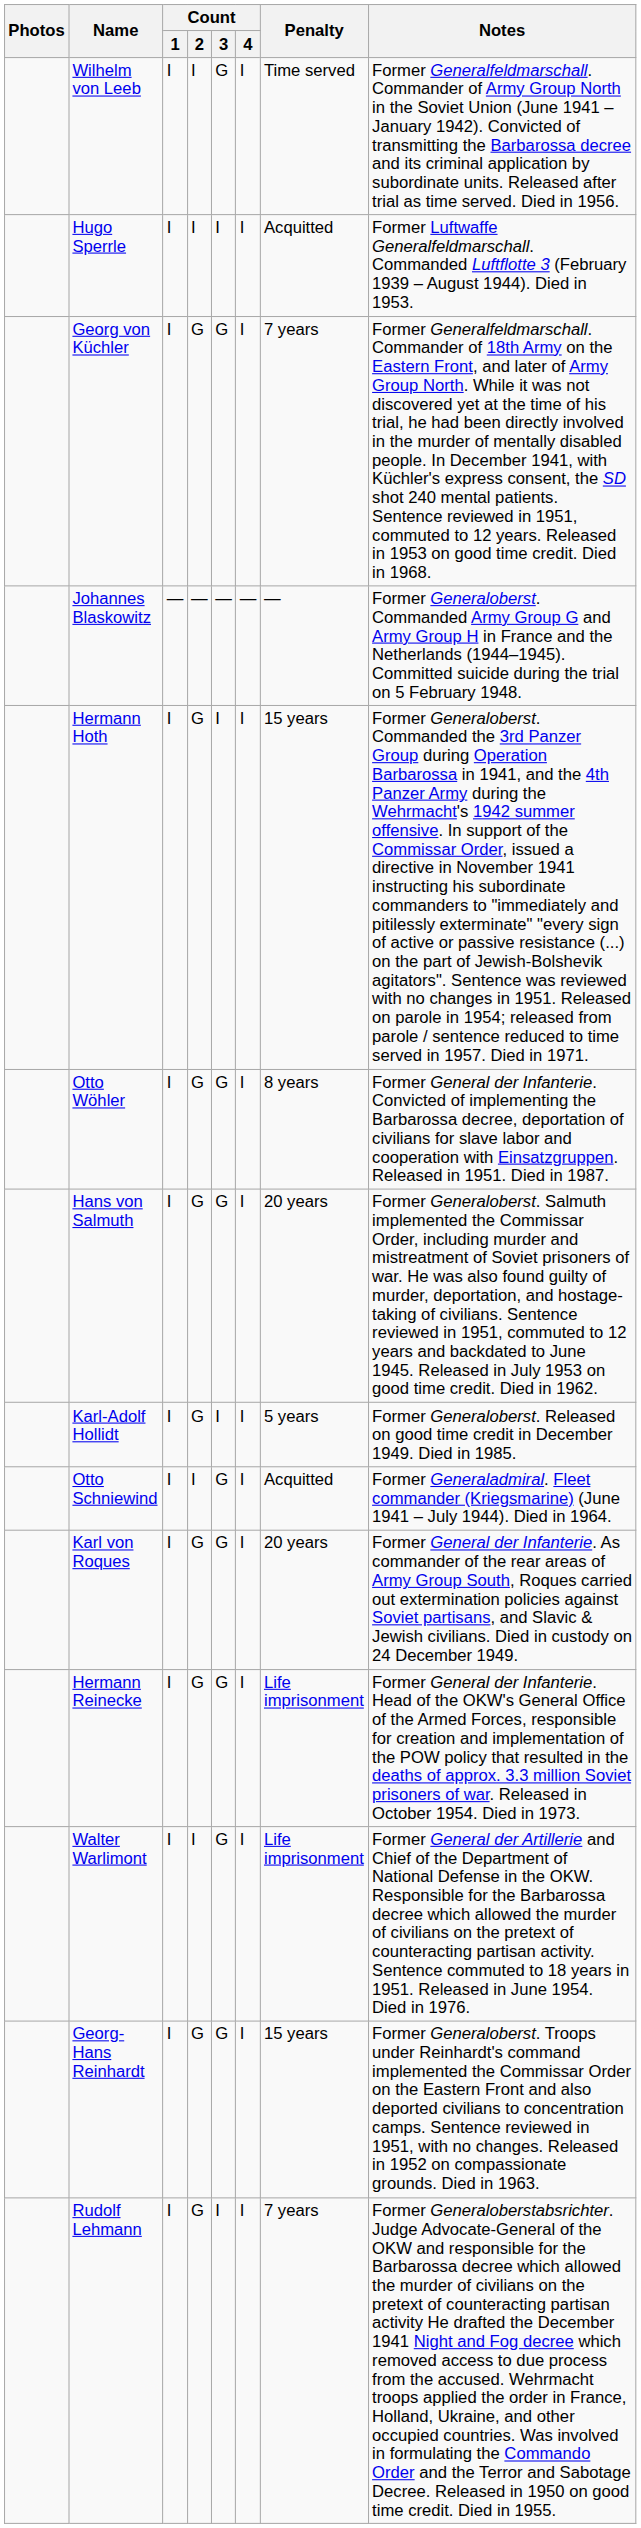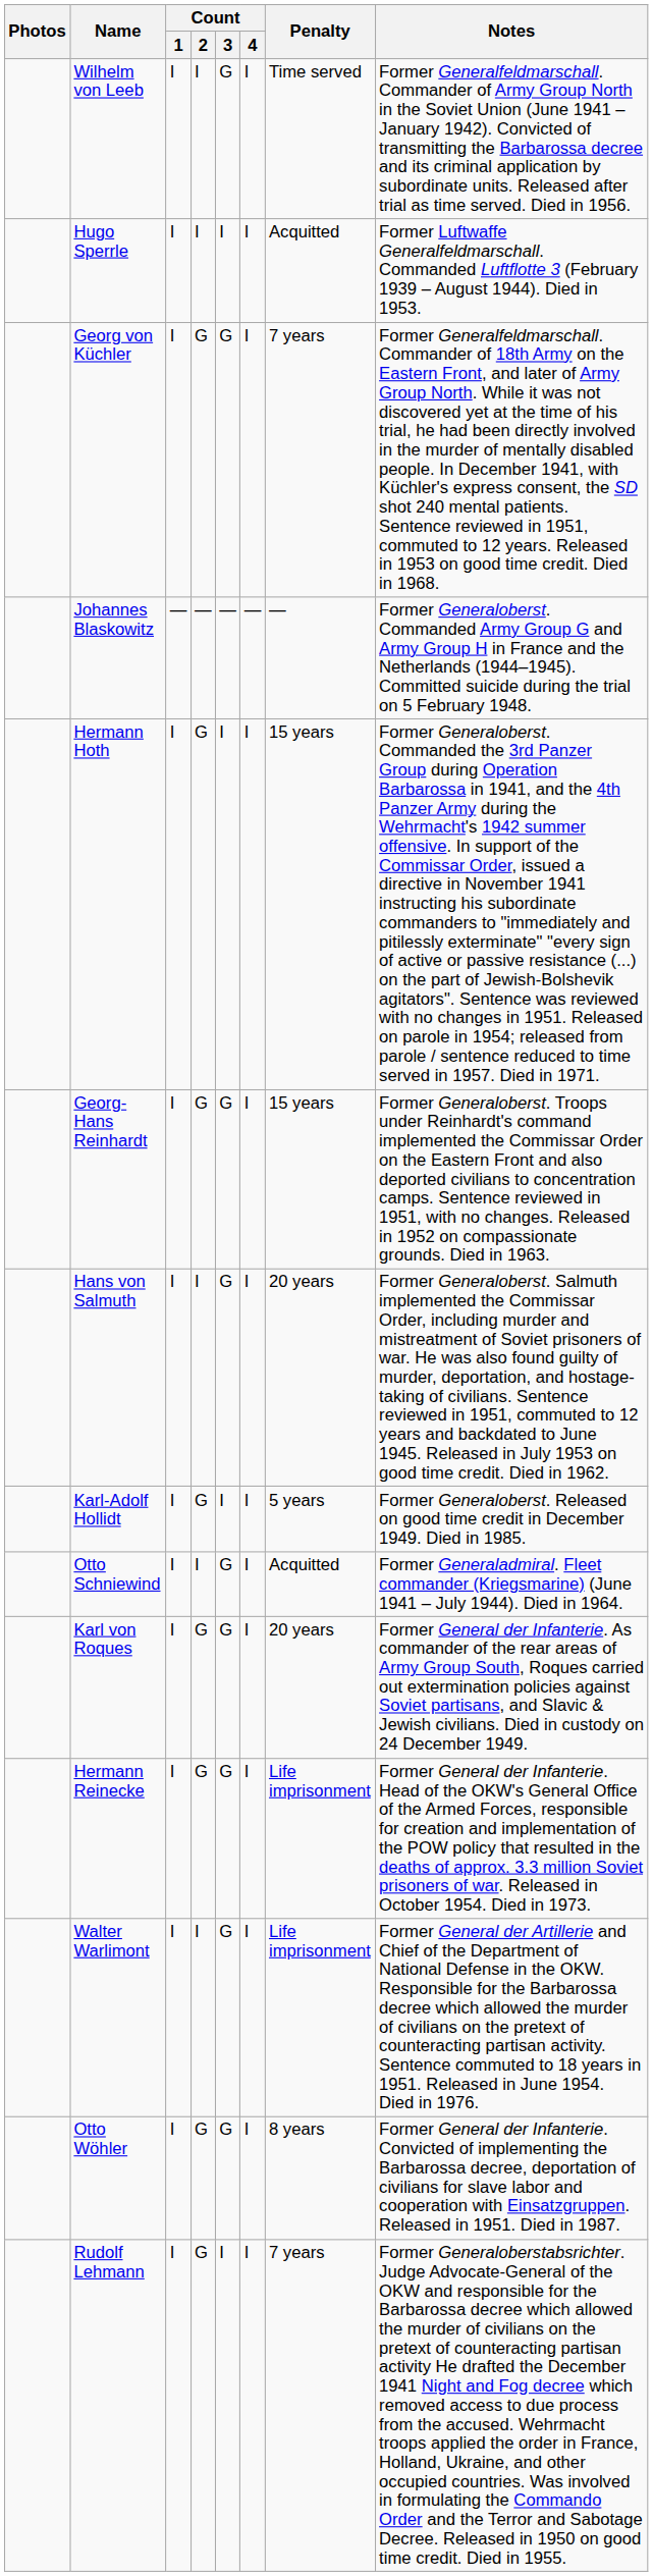rows swapped: Georg-Hans Reinhardt <-> Otto Wöhler
Hans von Salmuth | Count / 2: G -> I
